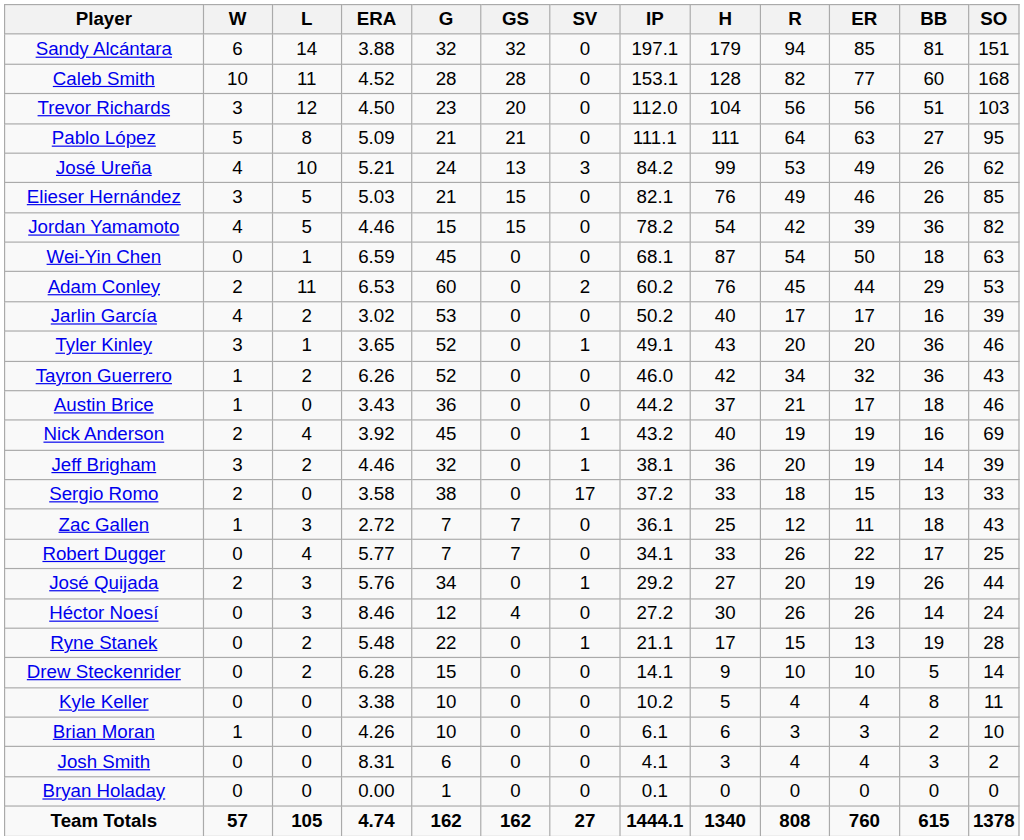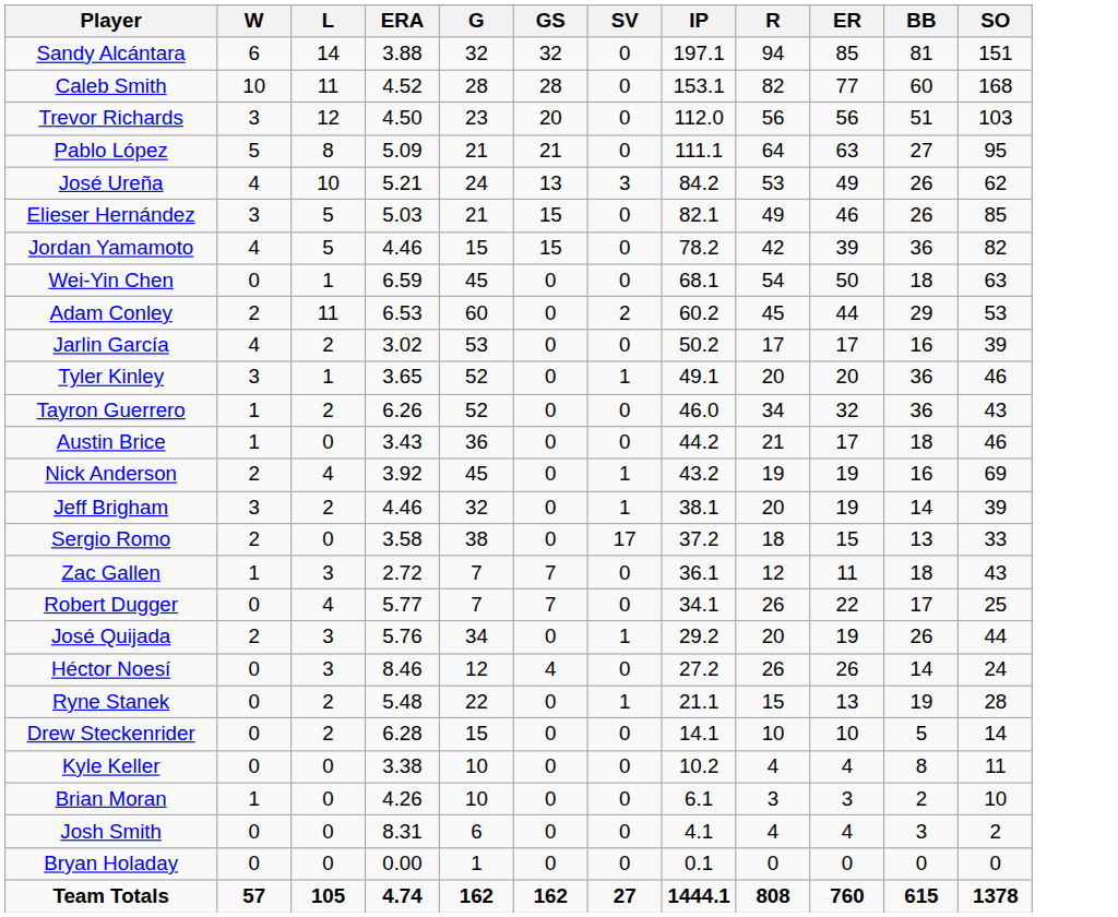- column: H | 179 | 128 | 104 | 111 | 99 | 76 | 54 | 87 | 76 | 40 | 43 | 42 | 37 | 40 | 36 | 33 | 25 | 33 | 27 | 30 | 17 | 9 | 5 | 6 | 3 | 0 | 1340
